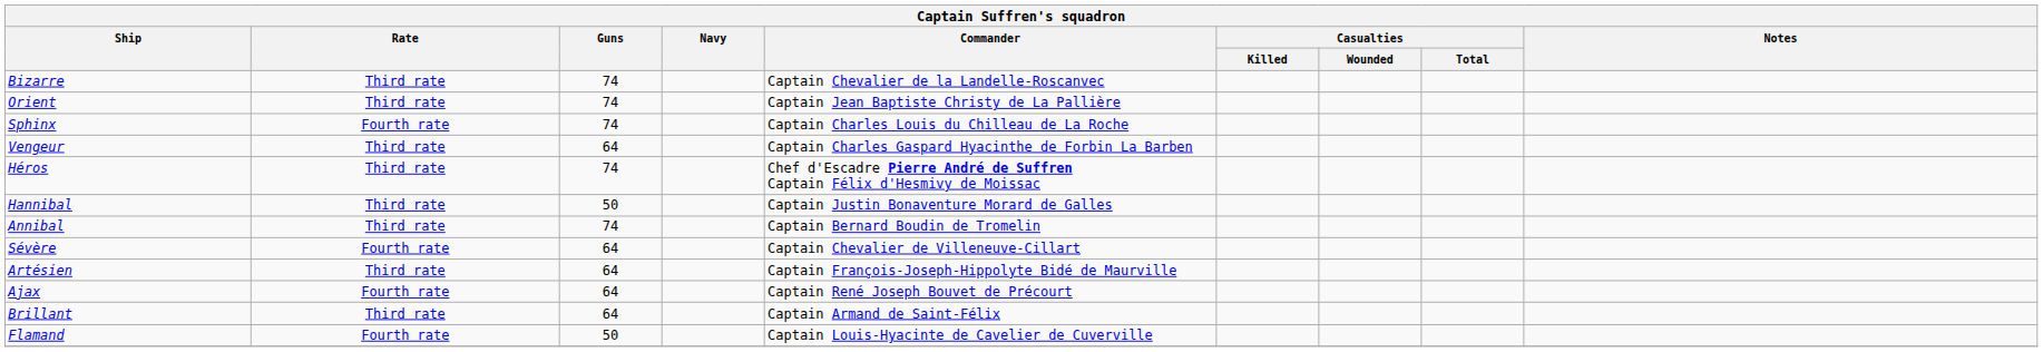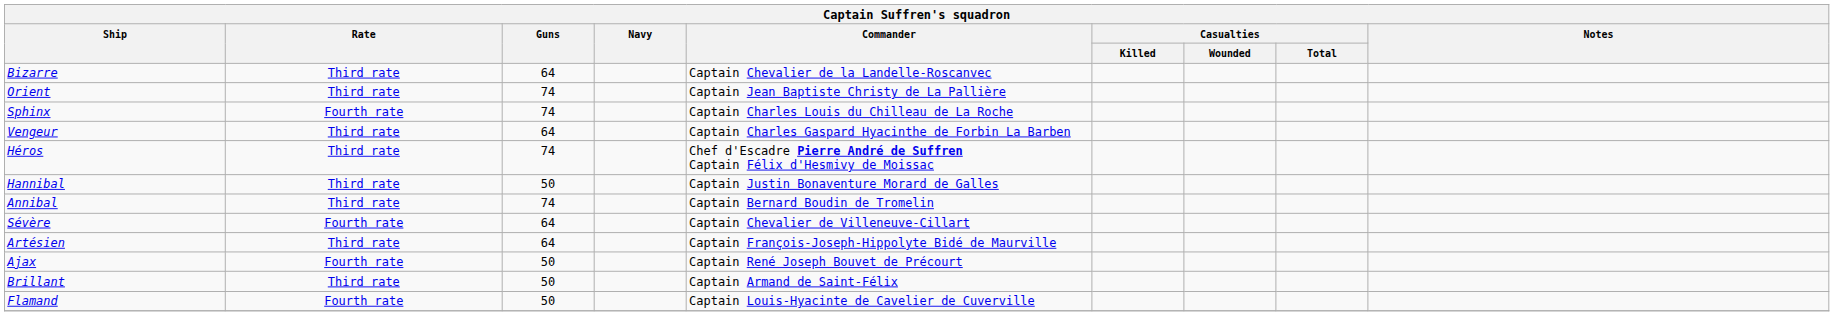Bizarre | Guns: 74 -> 64
Ajax | Guns: 64 -> 50
Brillant | Guns: 64 -> 50
